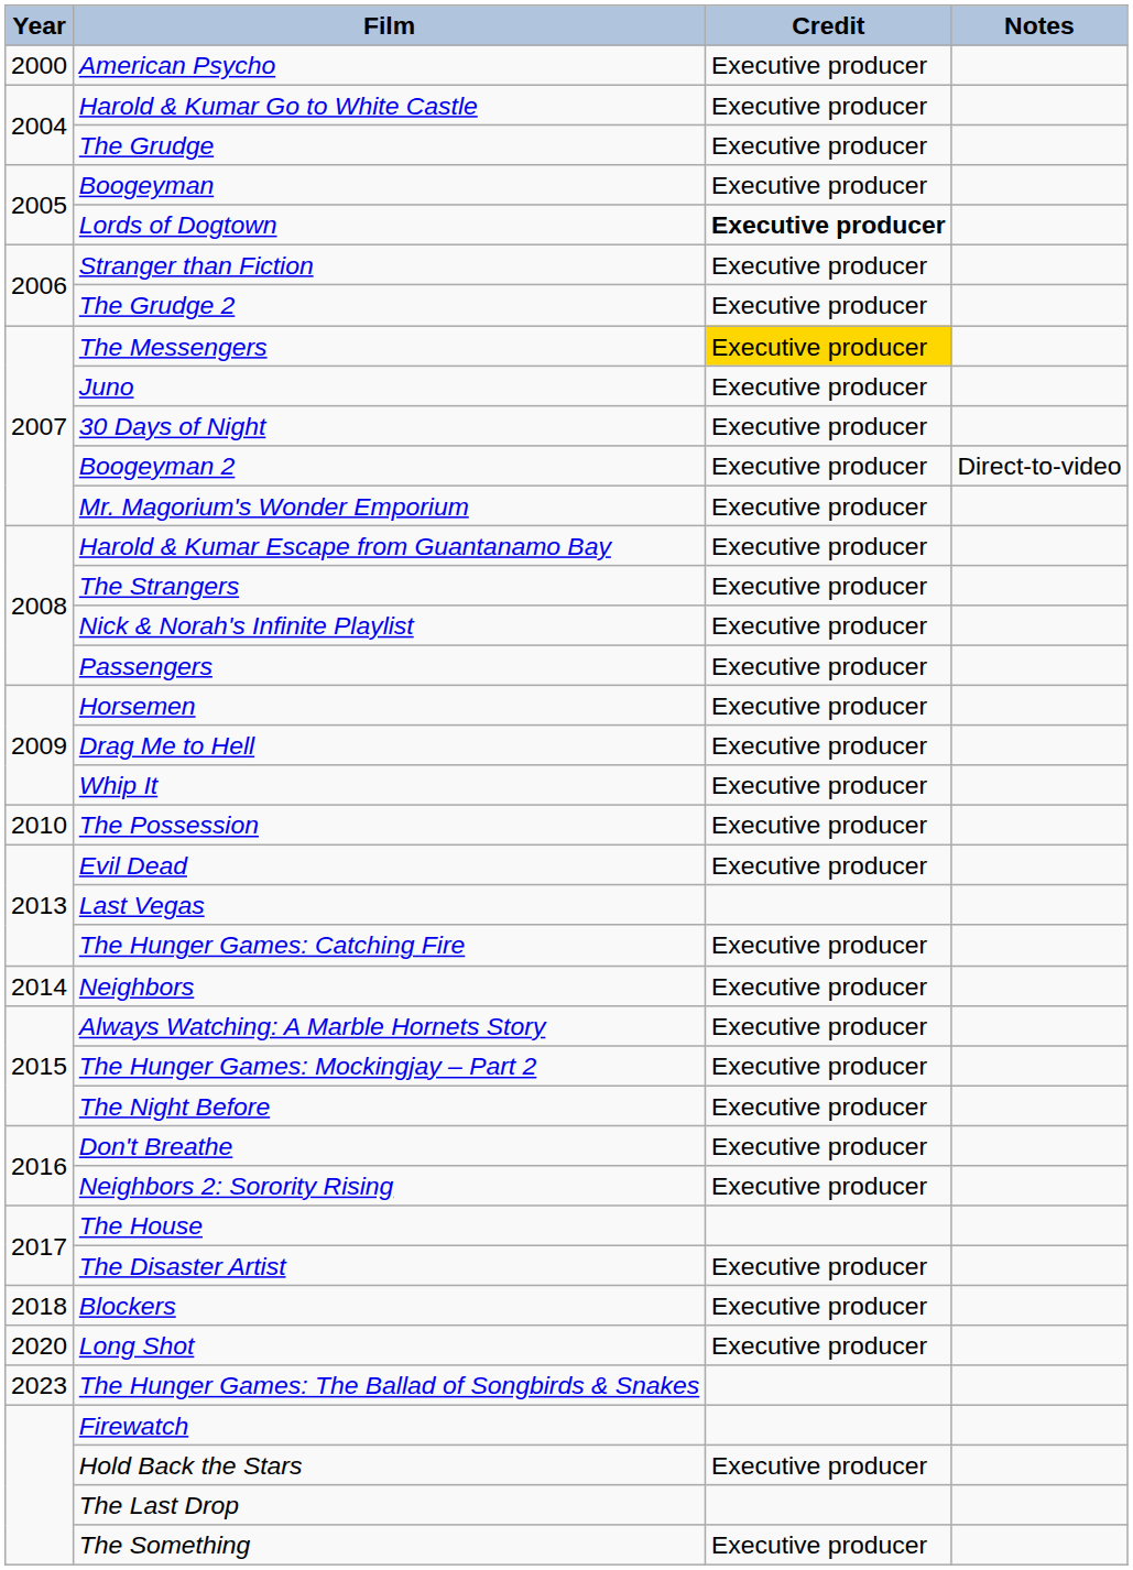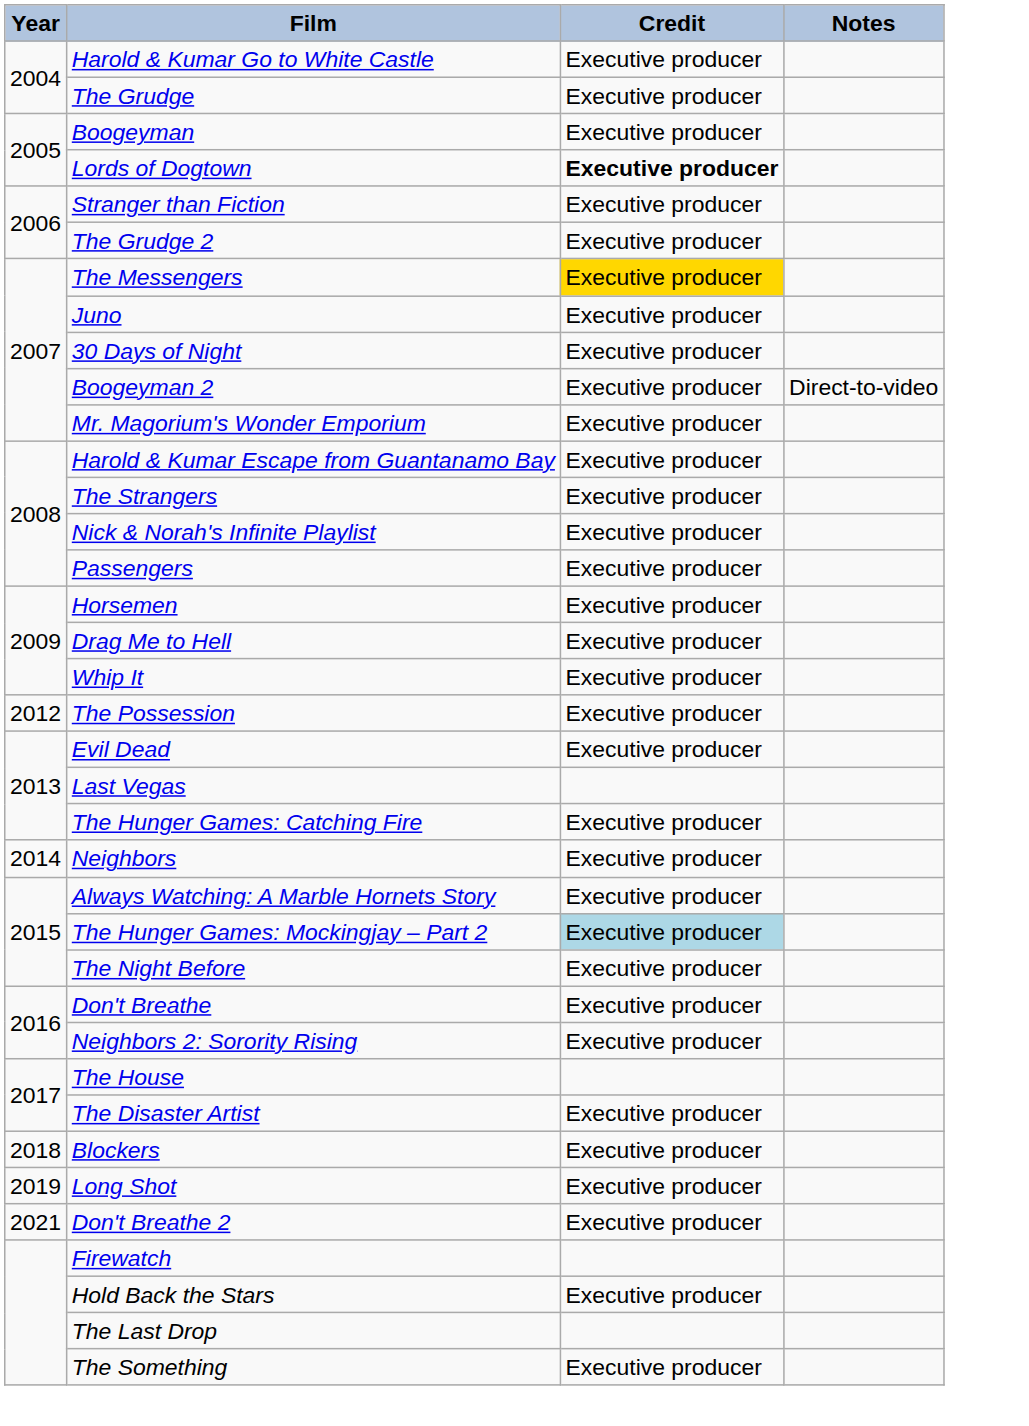- row: 2000 | American Psycho | Executive producer
The Possession | Year: 2010 -> 2012
The Hunger Games: Mockingjay – Part 2 | Credit: no background -> lightblue background
Long Shot | Year: 2020 -> 2019
+ row: 2021 | Don't Breathe 2 | Executive producer
- row: 2023 | The Hunger Games: The Ballad of Songbirds & Snakes
